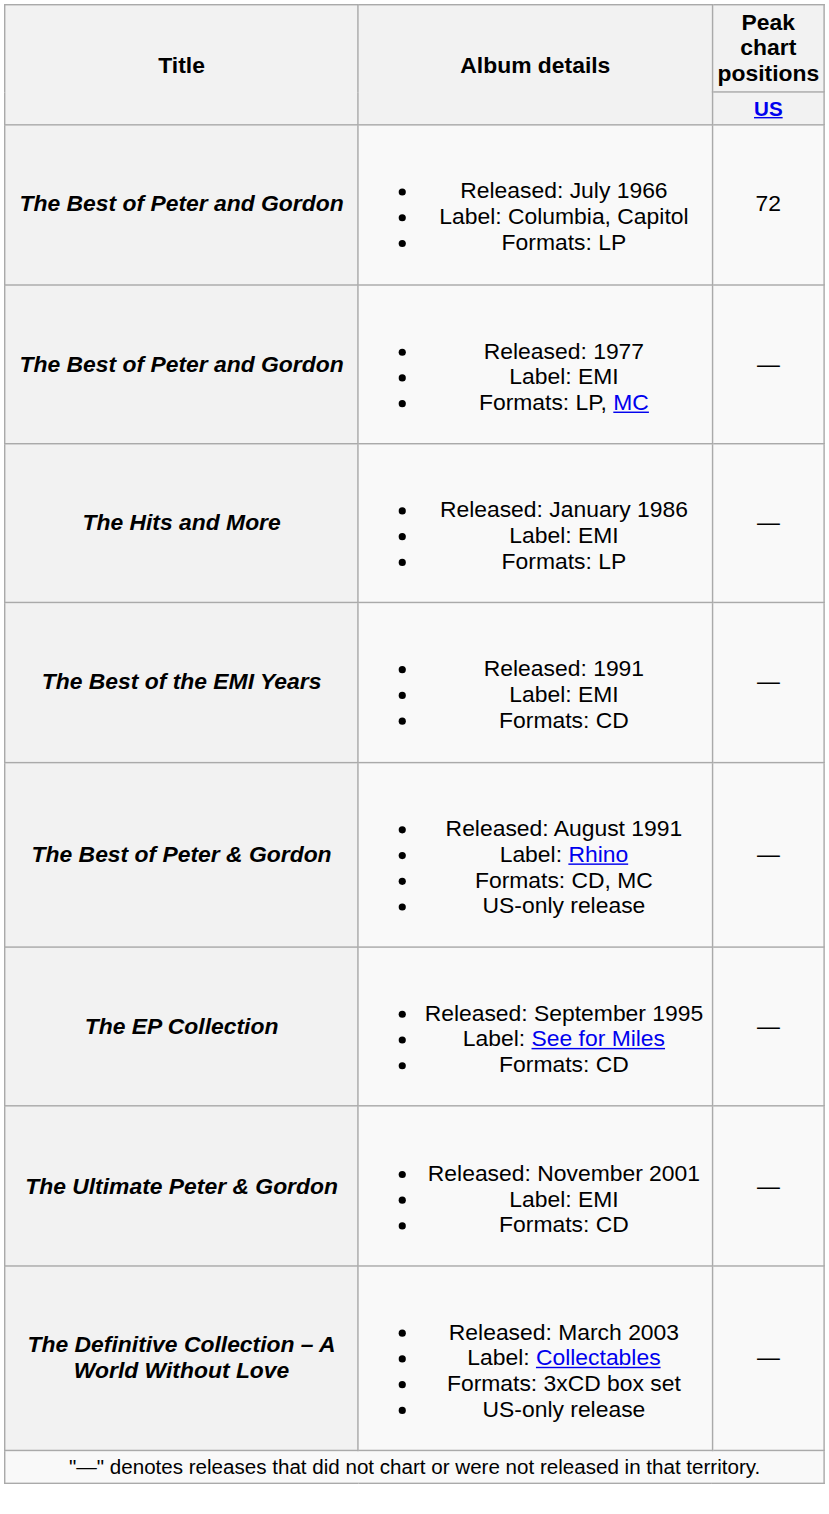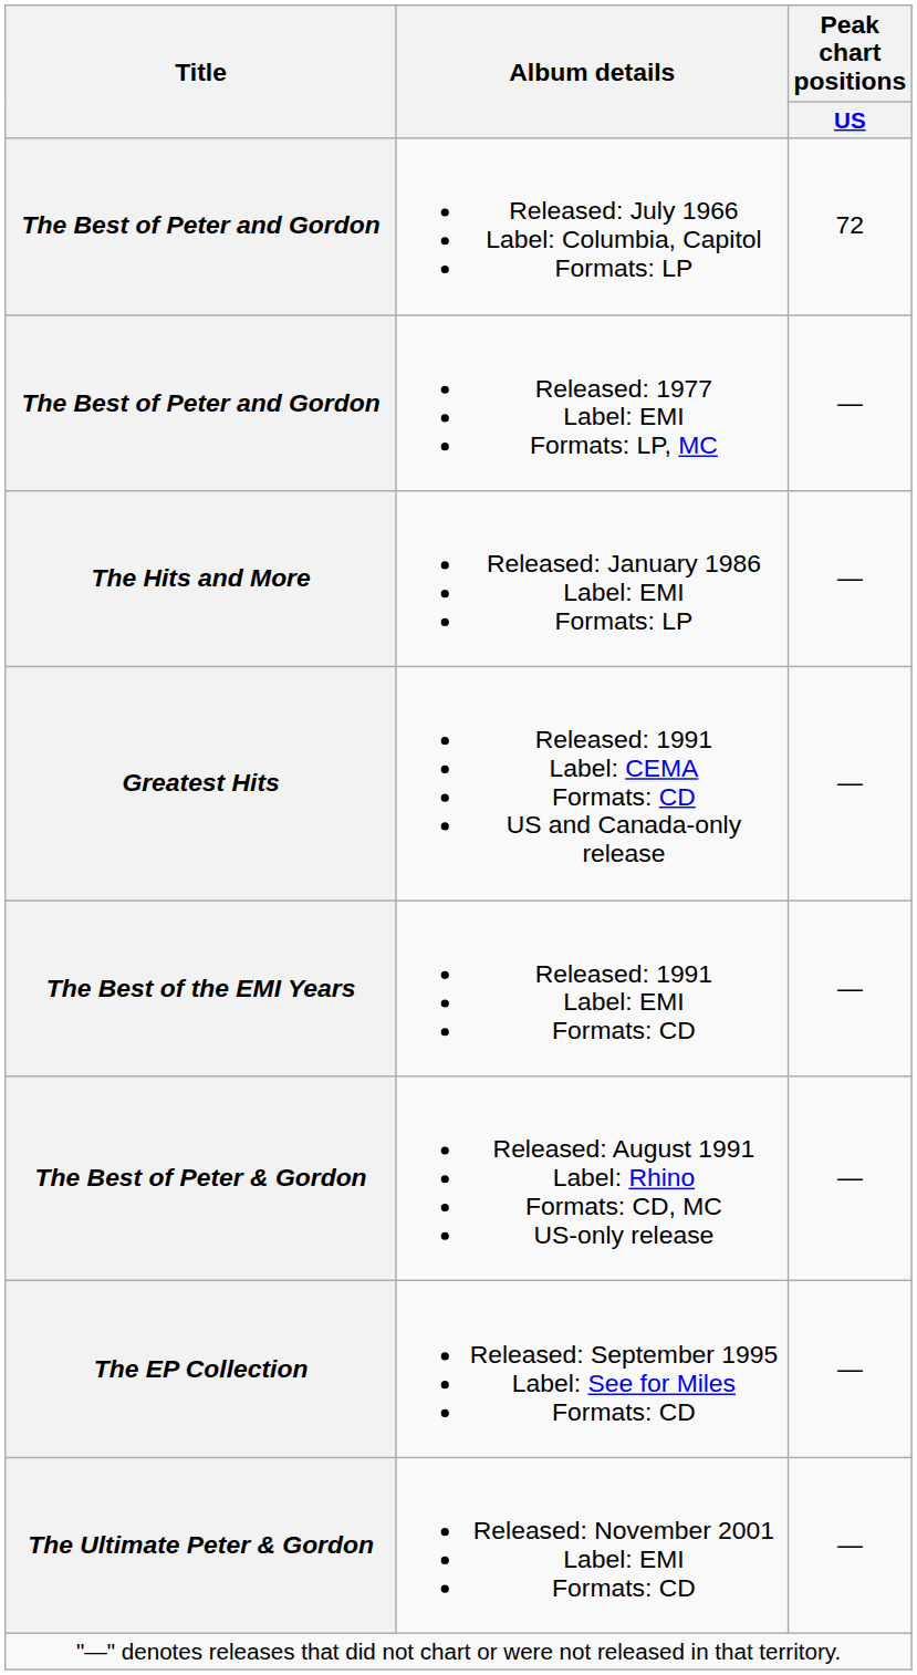+ row: Greatest Hits | Released: 1991 Label: CEMA Formats: CD US and Canada-only release | —
- row: The Definitive Collection – A World Without Love | Released: March 2003 Label: Collectables Formats: 3xCD box set US-only release | —
